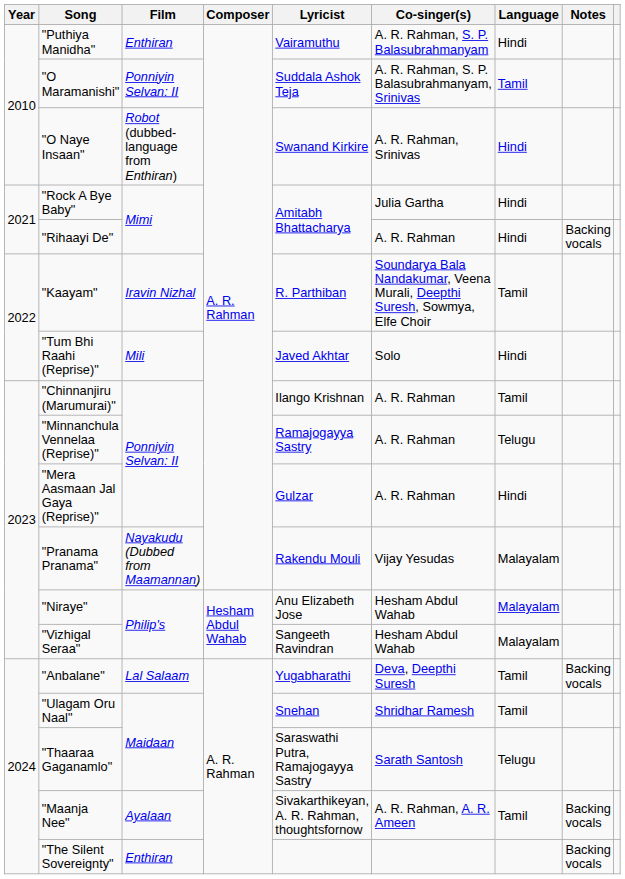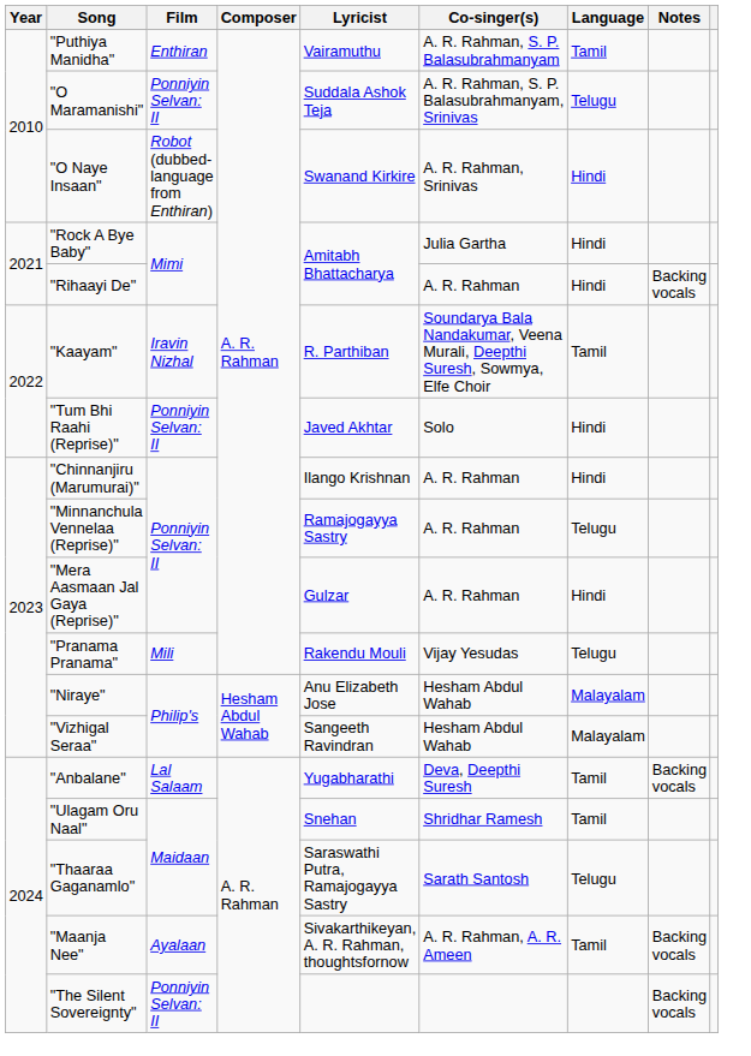"Puthiya Manidha" | Language: Hindi -> Tamil
"O Maramanishi" | Language: Tamil -> Telugu
"Tum Bhi Raahi (Reprise)" | Film: Mili -> Ponniyin Selvan: II
"Chinnanjiru (Marumurai)" | Language: Tamil -> Hindi
"Pranama Pranama" | Film: Nayakudu (Dubbed from Maamannan) -> Mili
"Pranama Pranama" | Language: Malayalam -> Telugu
"The Silent Sovereignty" | Film: Enthiran -> Ponniyin Selvan: II
